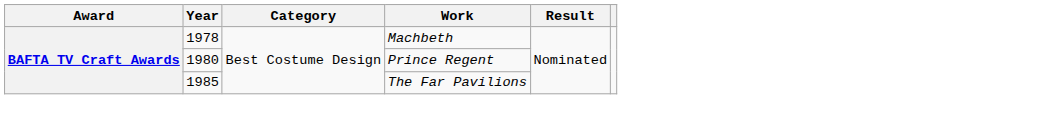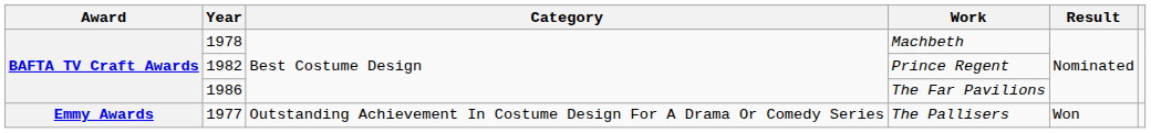Prince Regent | Year: 1980 -> 1982
The Far Pavilions | Year: 1985 -> 1986
+ row: Emmy Awards | 1977 | Outstanding Achievement In Costume Design For A Drama Or Comedy Series | The Pallisers | Won
